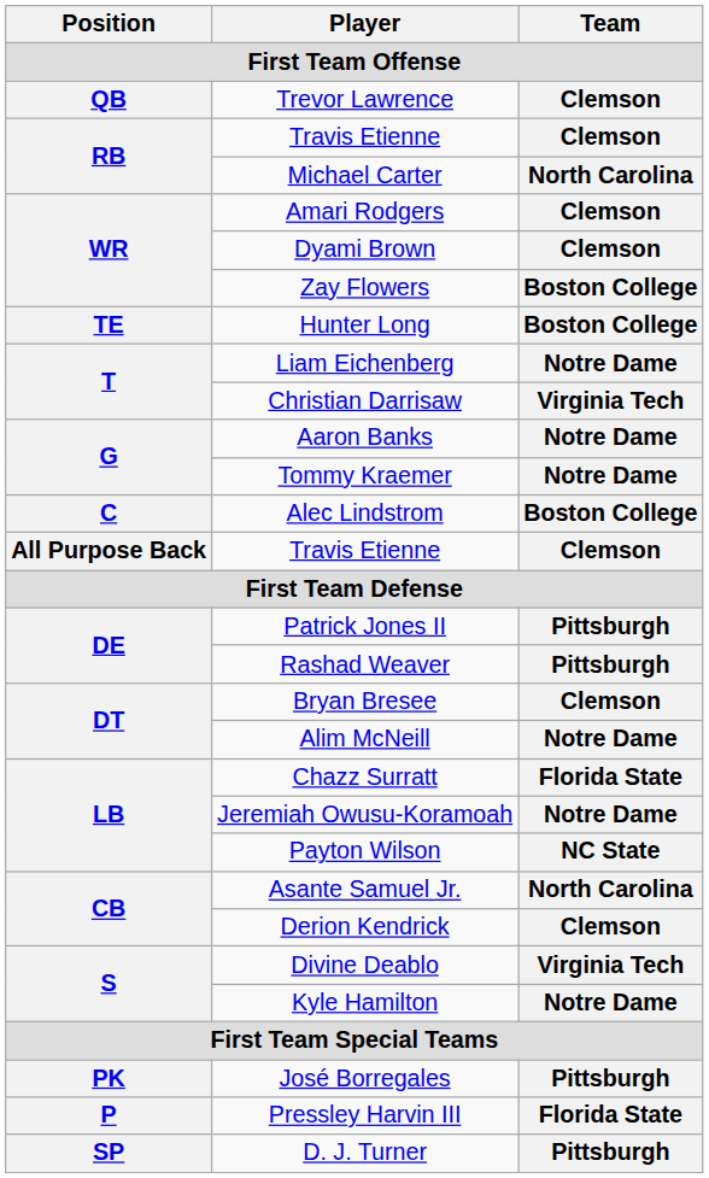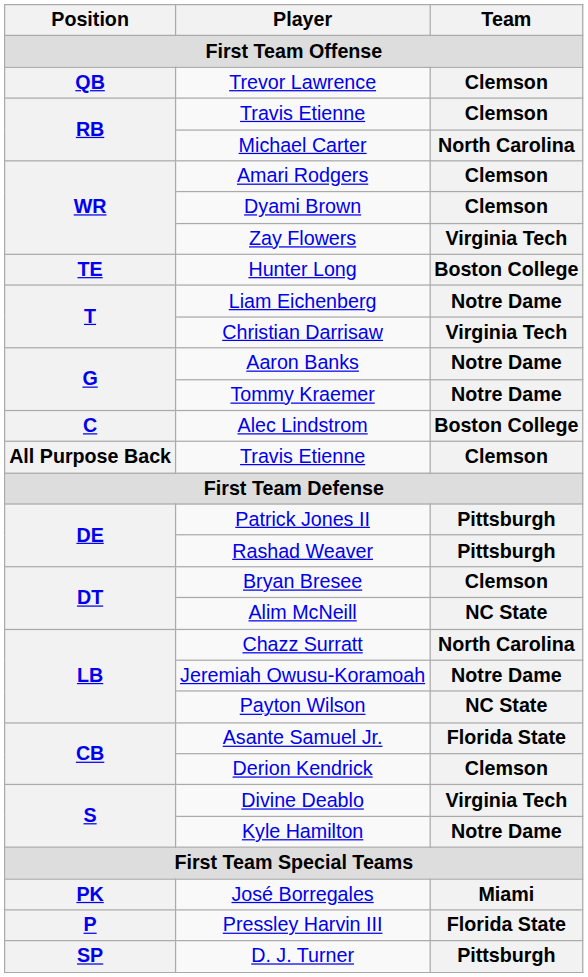Zay Flowers | Team: Boston College -> Virginia Tech
Alim McNeill | Team: Notre Dame -> NC State
Chazz Surratt | Team: Florida State -> North Carolina
Asante Samuel Jr. | Team: North Carolina -> Florida State
José Borregales | Team: Pittsburgh -> Miami
